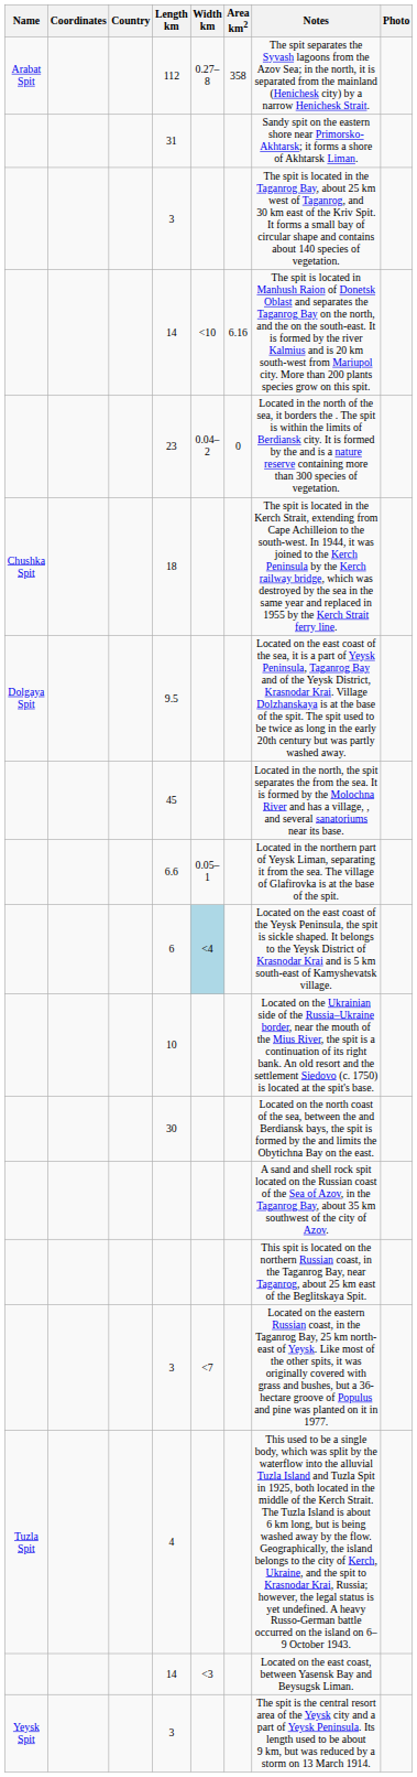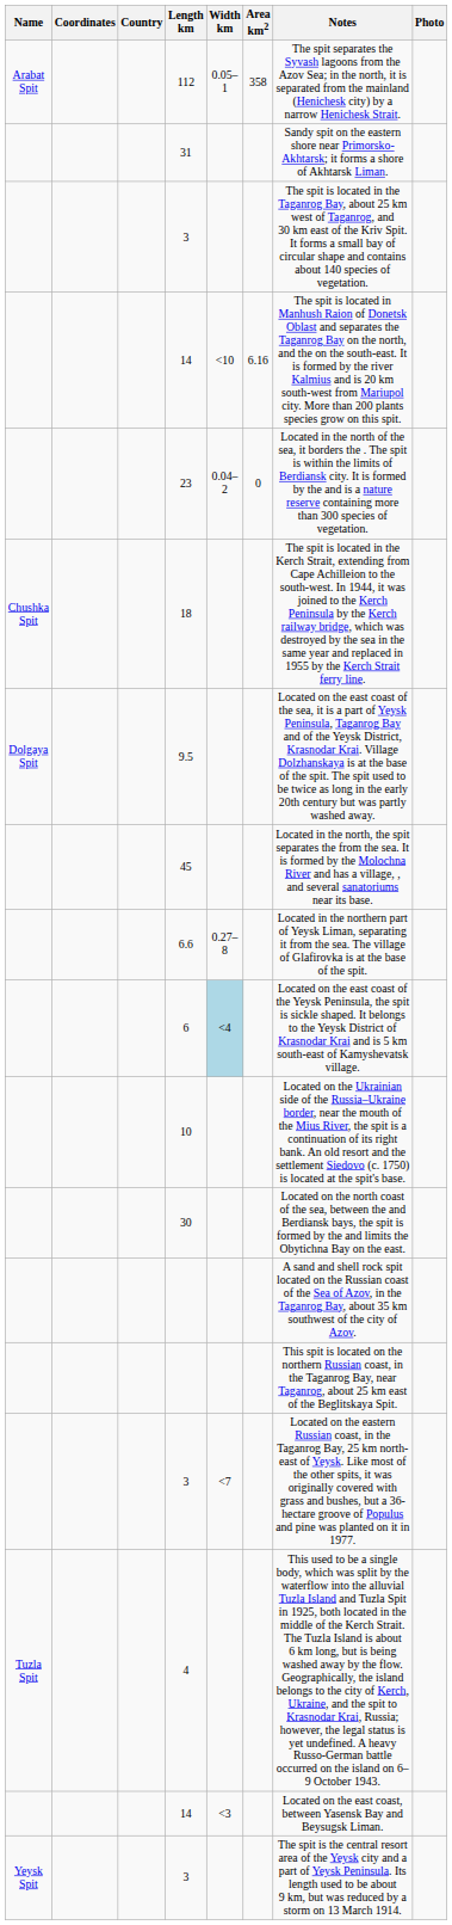112 | Width km: 0.27–8 -> 0.05–1
6.6 | Width km: 0.05–1 -> 0.27–8
